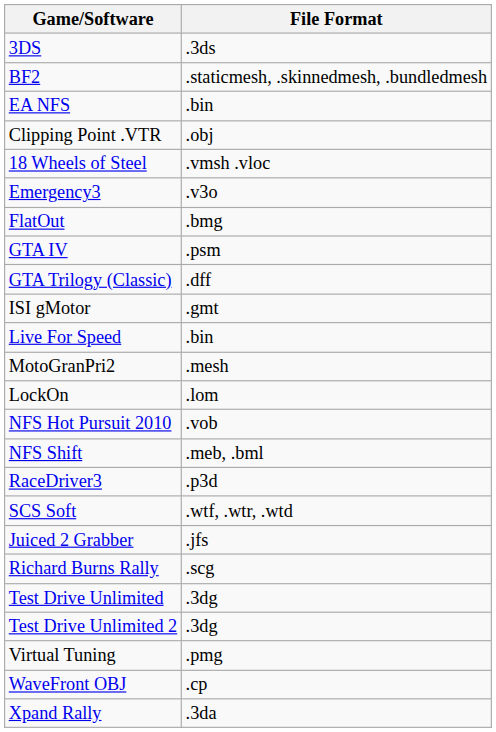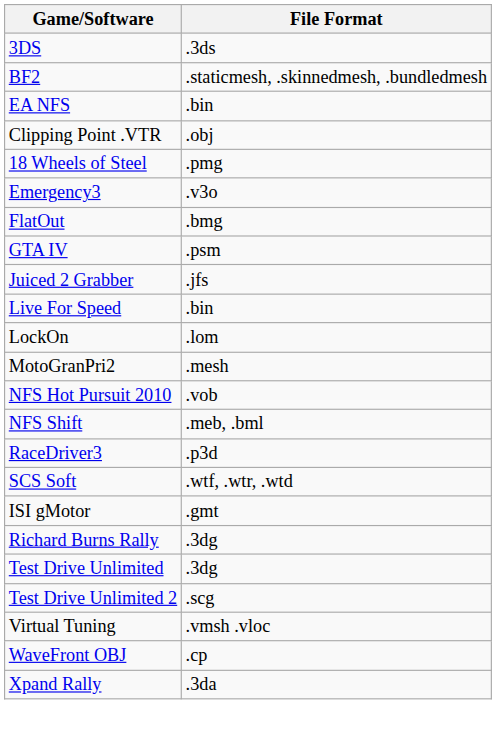18 Wheels of Steel | File Format: .vmsh .vloc -> .pmg
- row: GTA Trilogy (Classic) | .dff
rows swapped: Juiced 2 Grabber <-> ISI gMotor
rows swapped: LockOn <-> MotoGranPri2
Richard Burns Rally | File Format: .scg -> .3dg
Test Drive Unlimited 2 | File Format: .3dg -> .scg
Virtual Tuning | File Format: .pmg -> .vmsh .vloc
